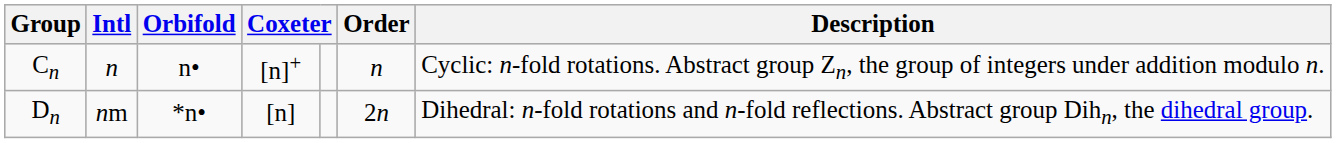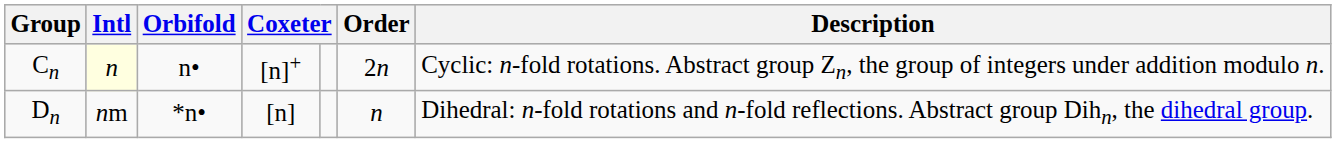Cn | Intl: no background -> lightyellow background
Cn | Order: n -> 2n
Dn | Order: 2n -> n
